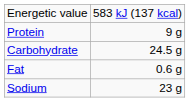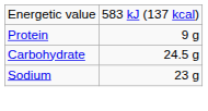- row: Fat | 0.6 g
